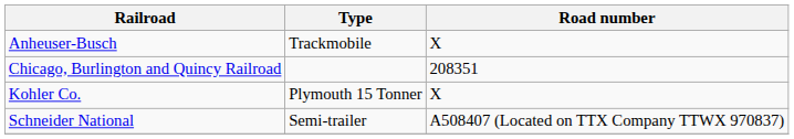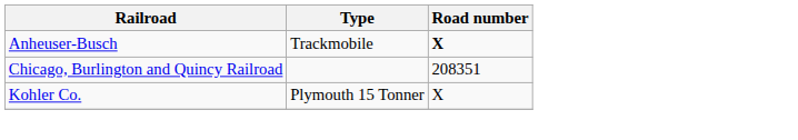Anheuser-Busch | Road number: normal -> bold
- row: Schneider National | Semi-trailer | A508407 (Located on TTX Company TTWX 970837)
